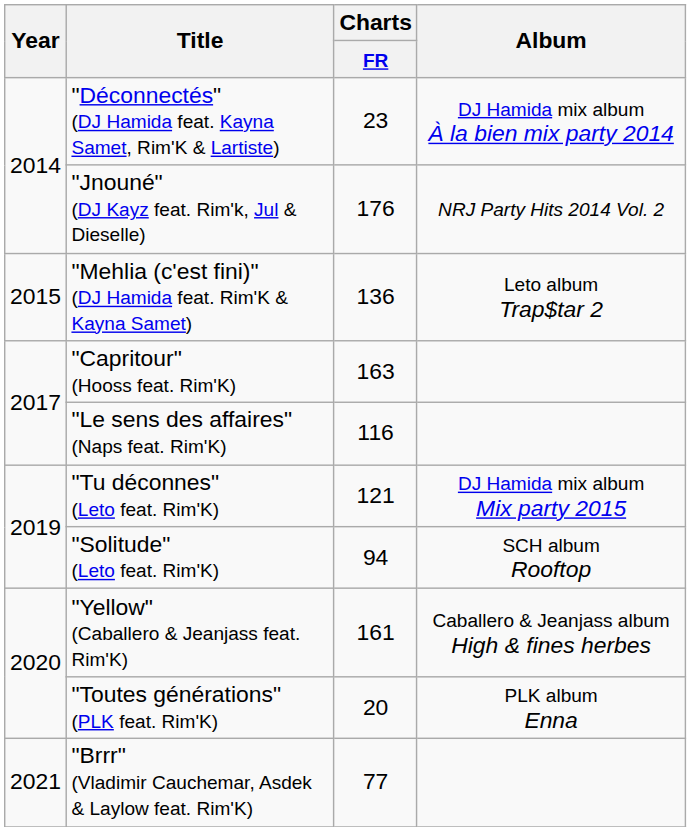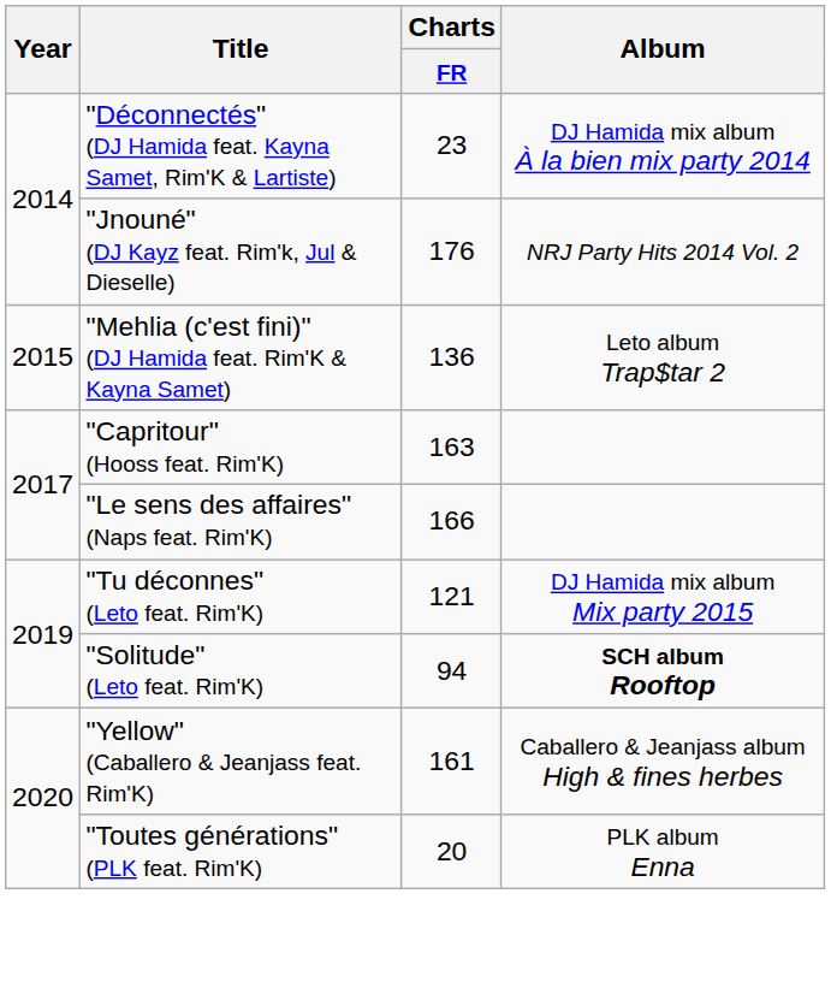"Le sens des affaires" (Naps feat. Rim'K) | Charts / FR: 116 -> 166
"Solitude" (Leto feat. Rim'K) | Album: normal -> bold
- row: 2021 | "Brrr" (Vladimir Cauchemar, Asdek & Laylow feat. Rim'K) | 77
